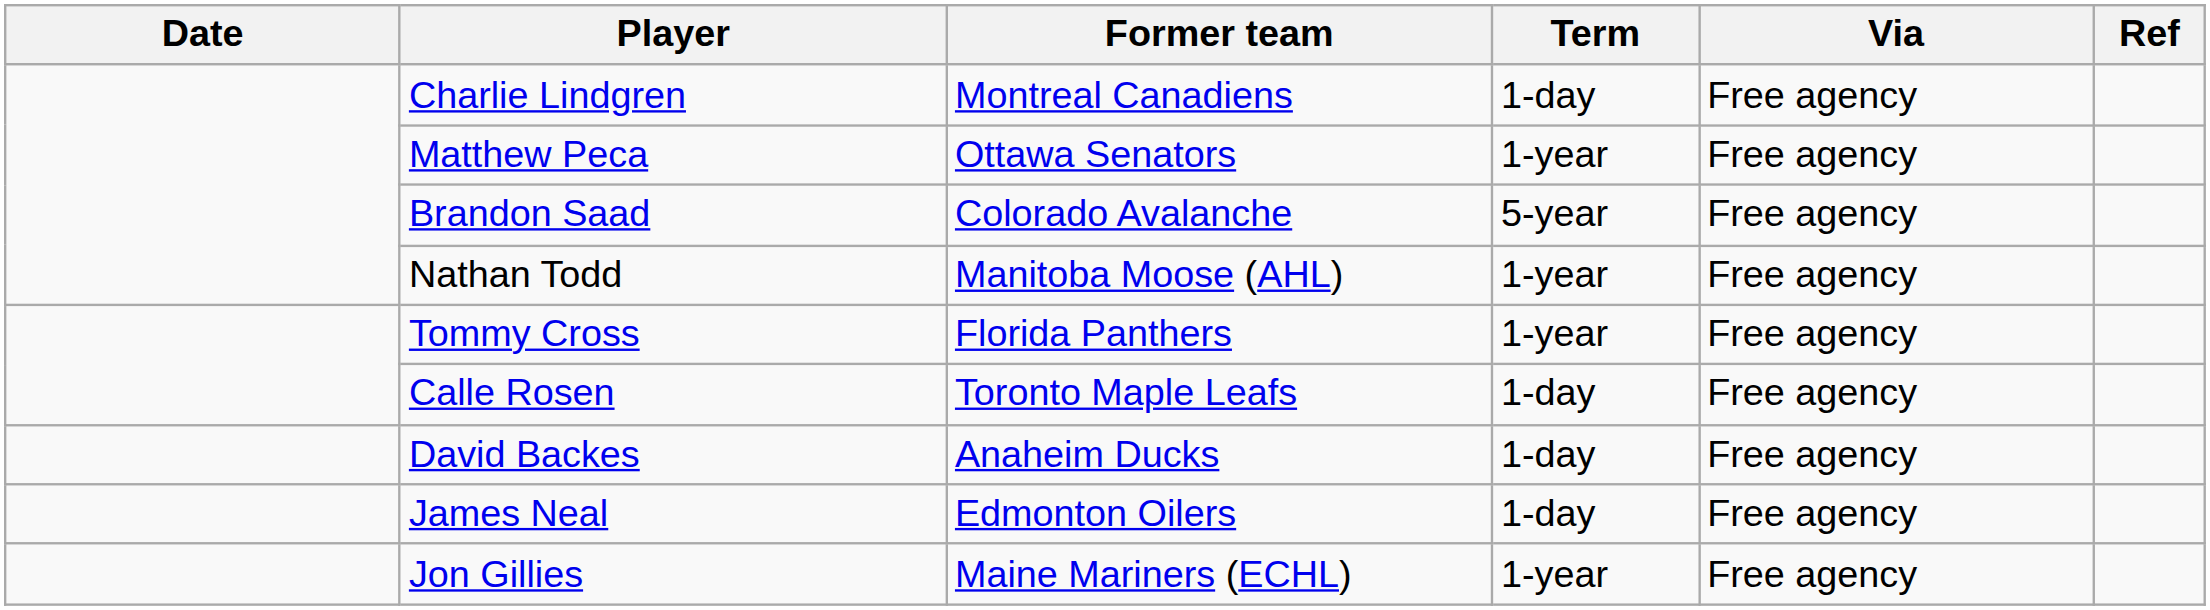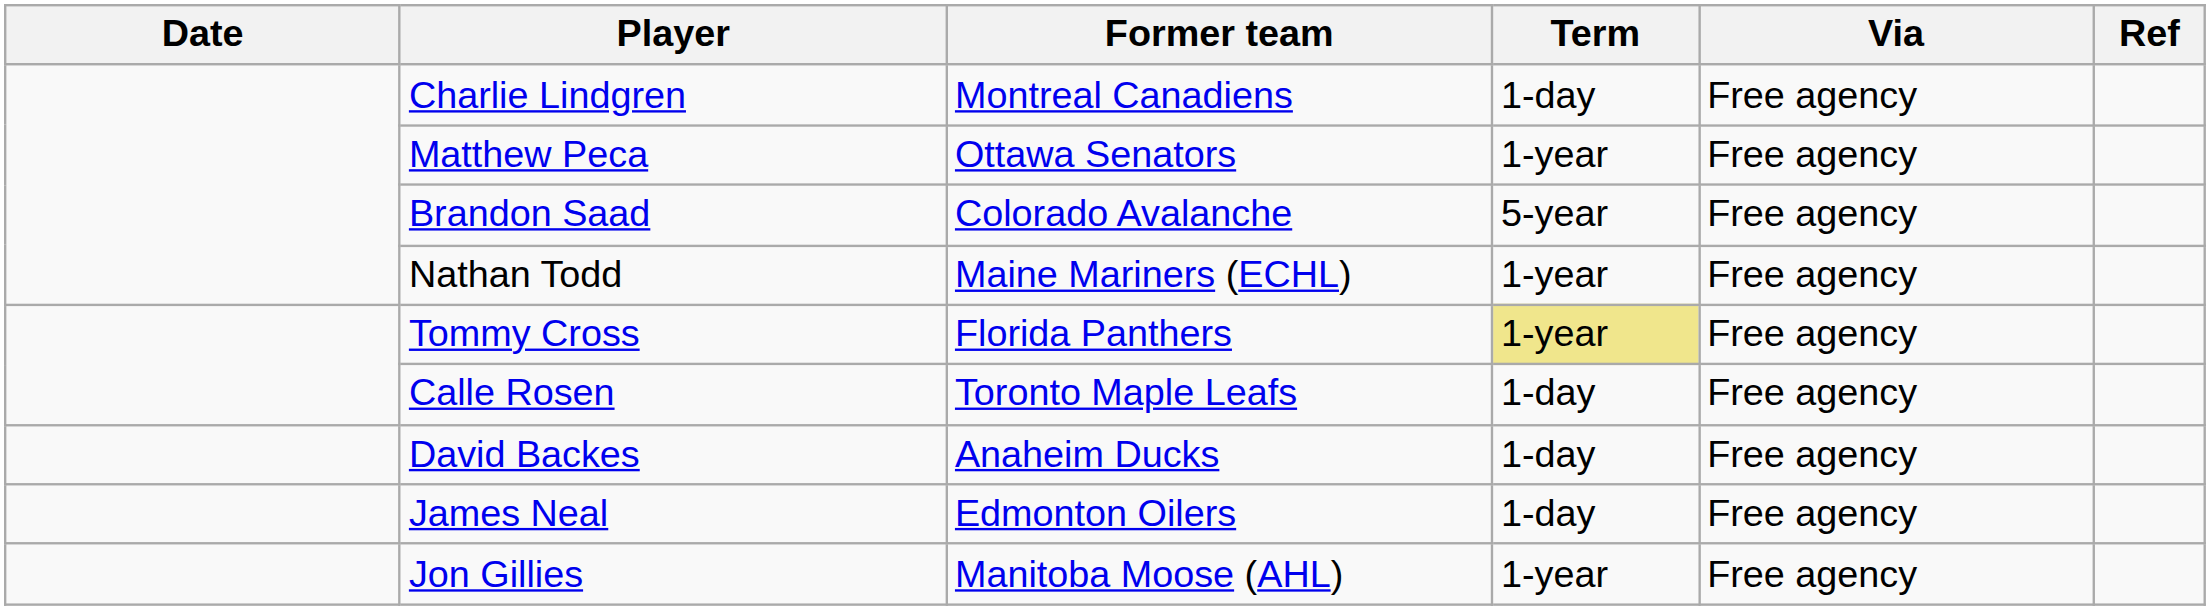Nathan Todd | Former team: Manitoba Moose (AHL) -> Maine Mariners (ECHL)
Tommy Cross | Term: no background -> khaki background
Jon Gillies | Former team: Maine Mariners (ECHL) -> Manitoba Moose (AHL)
